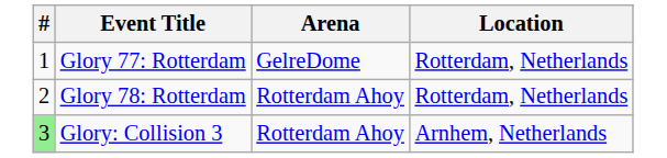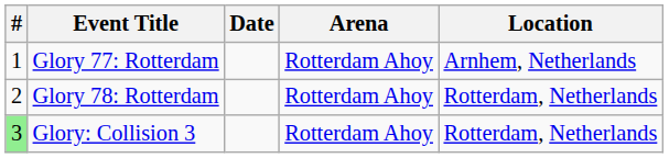+ column: Date
Glory 77: Rotterdam | Arena: GelreDome -> Rotterdam Ahoy
Glory 77: Rotterdam | Location: Rotterdam, Netherlands -> Arnhem, Netherlands
Glory: Collision 3 | Location: Arnhem, Netherlands -> Rotterdam, Netherlands
